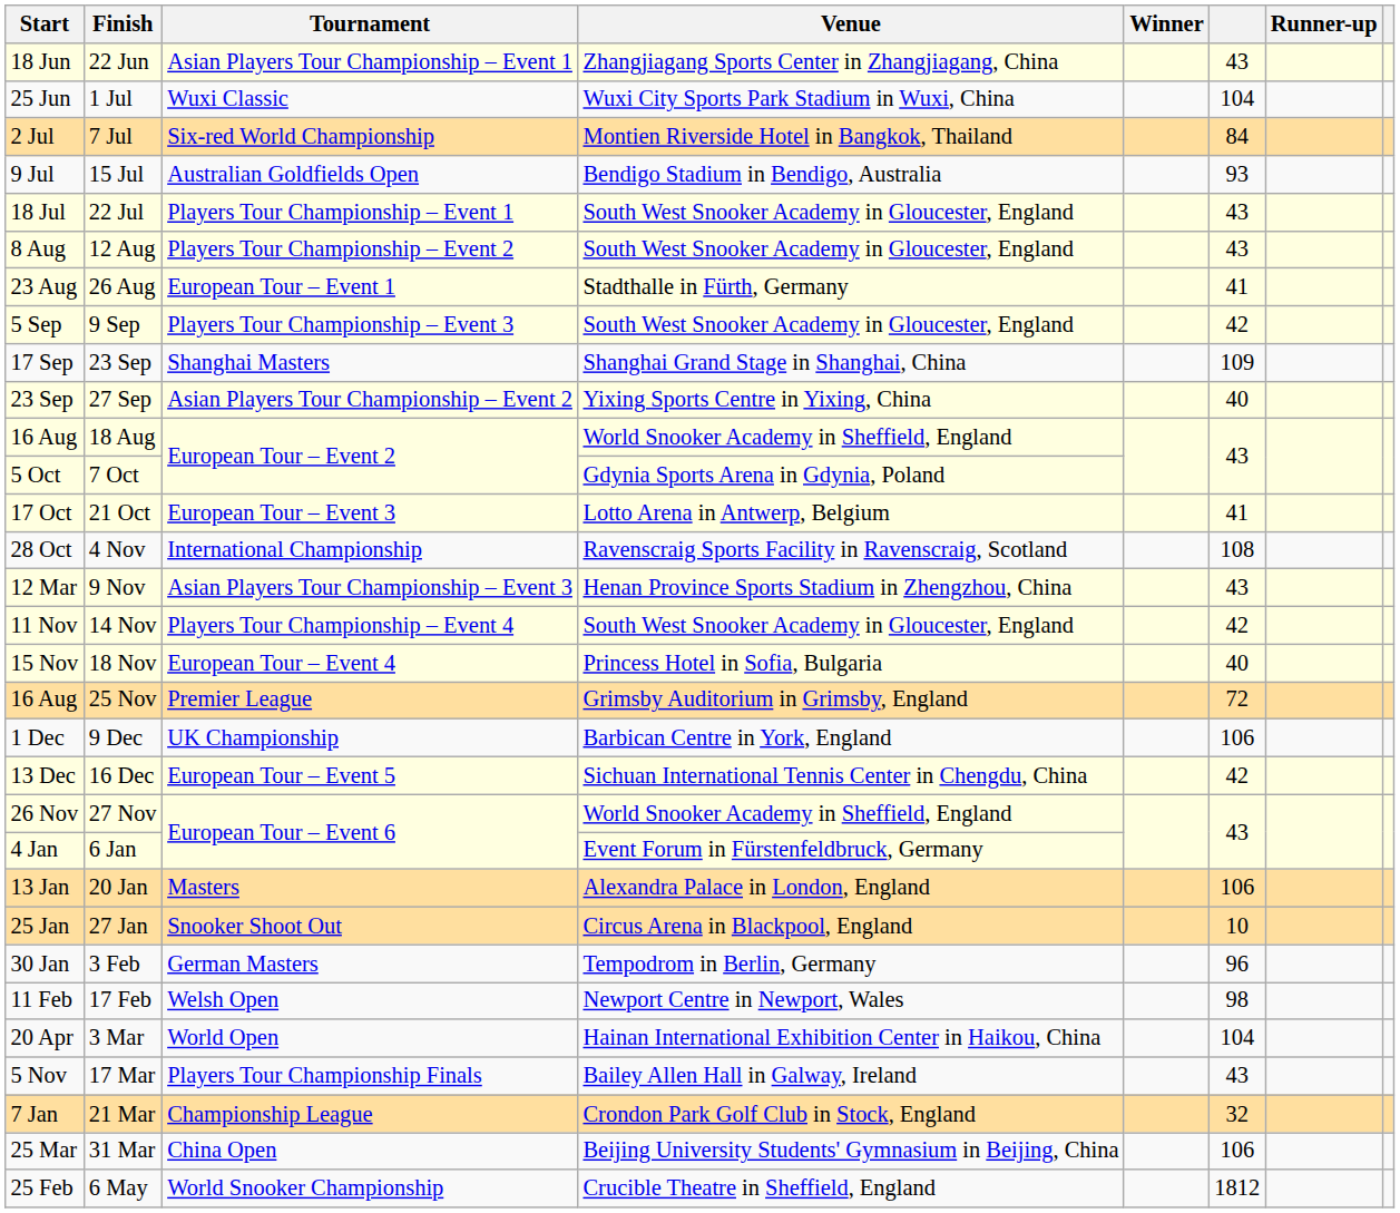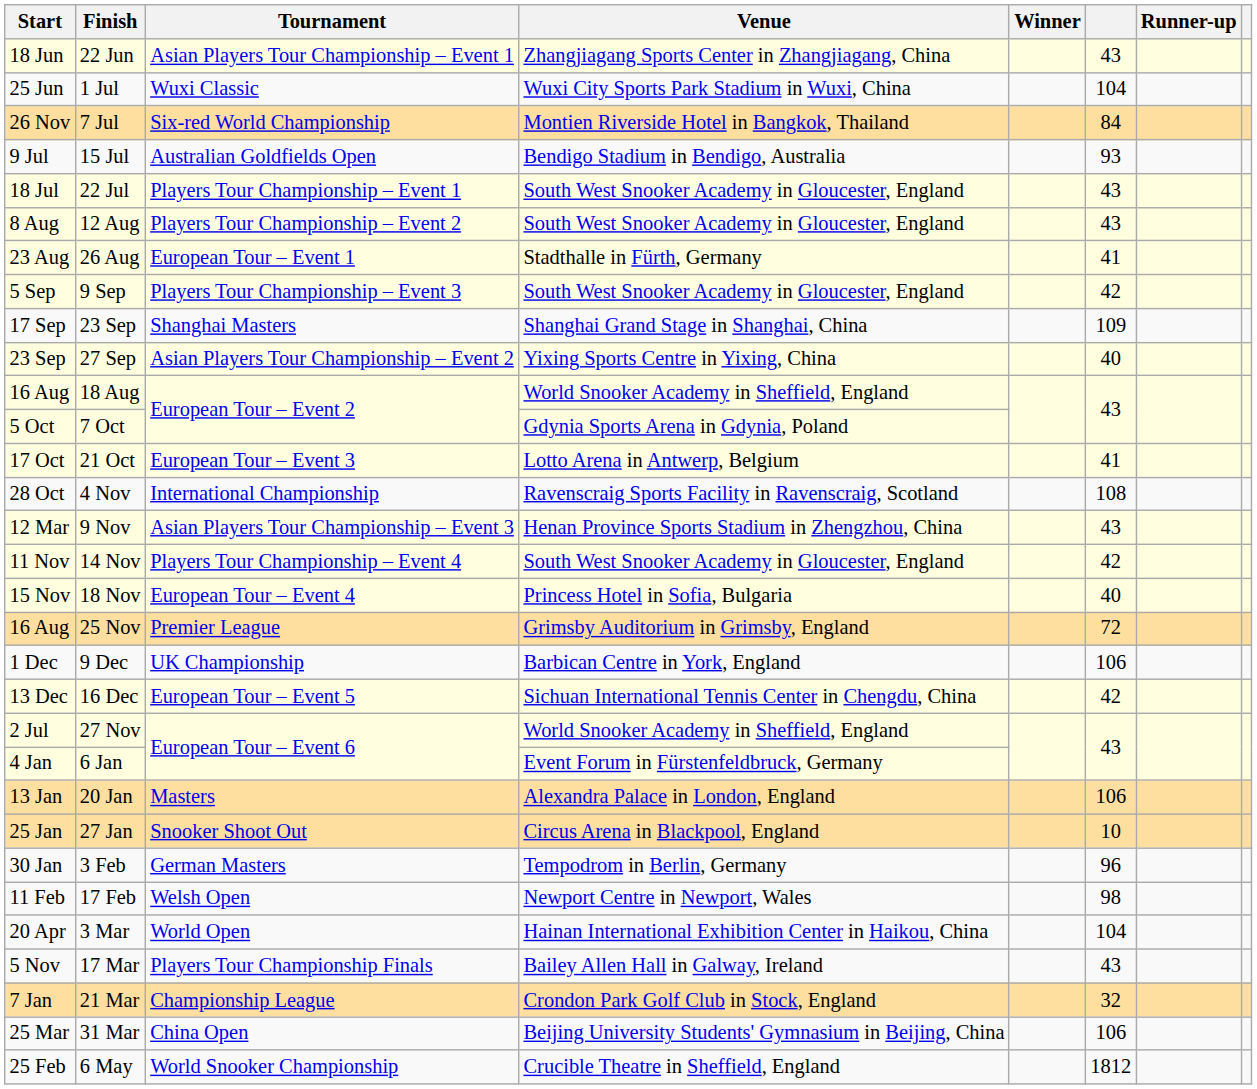7 Jul | Start: 2 Jul -> 26 Nov
27 Nov | Start: 26 Nov -> 2 Jul
